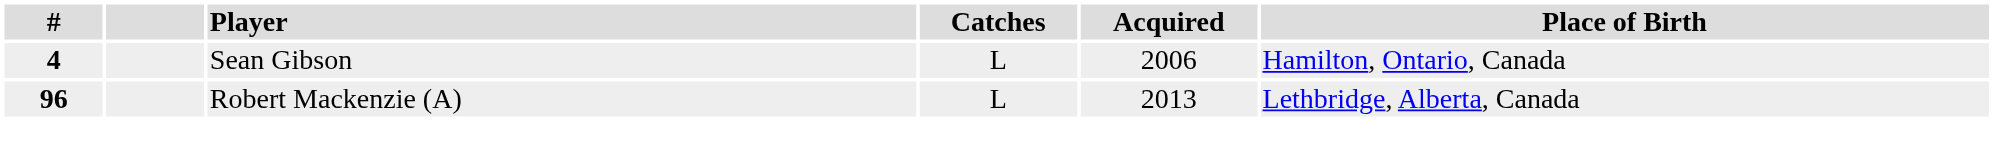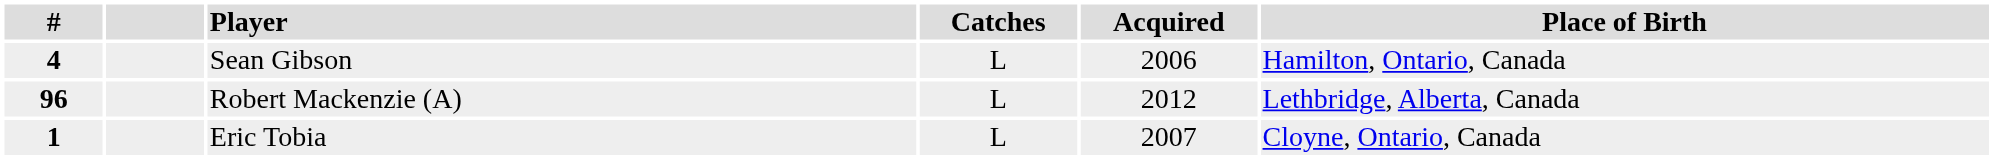Robert Mackenzie (A) | Acquired: 2013 -> 2012
+ row: 1 | Eric Tobia | L | 2007 | Cloyne, Ontario, Canada
